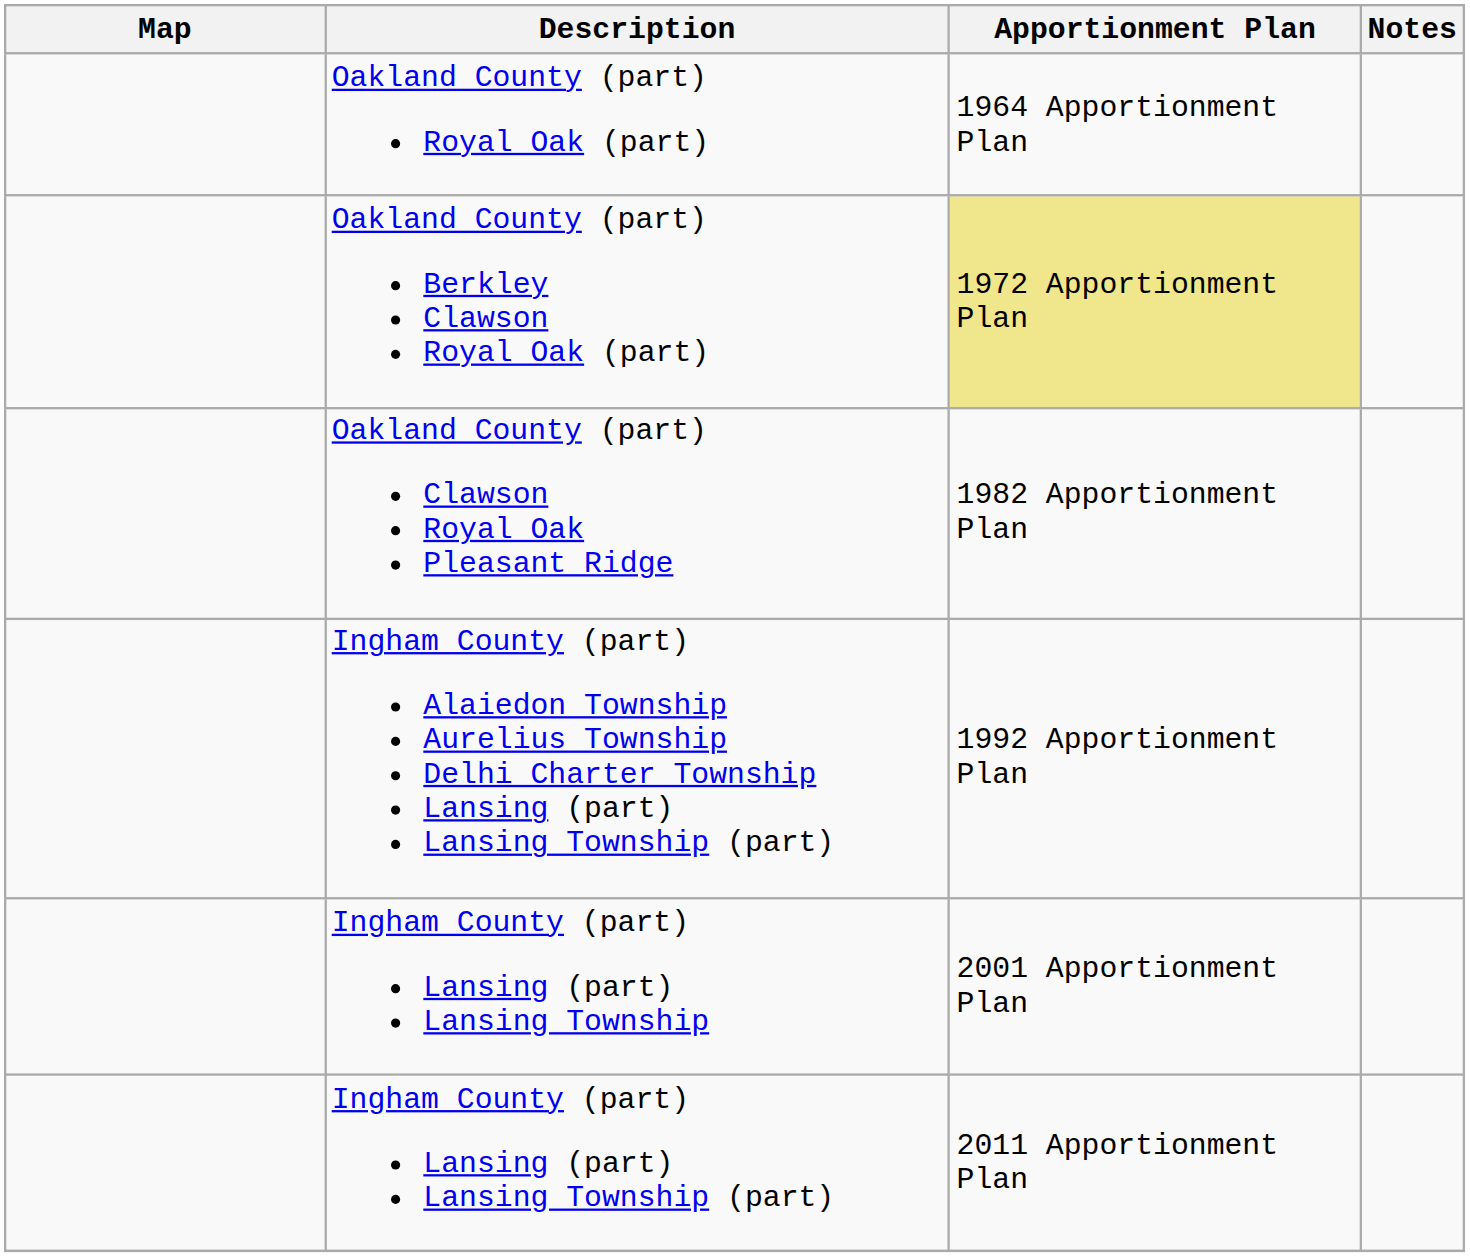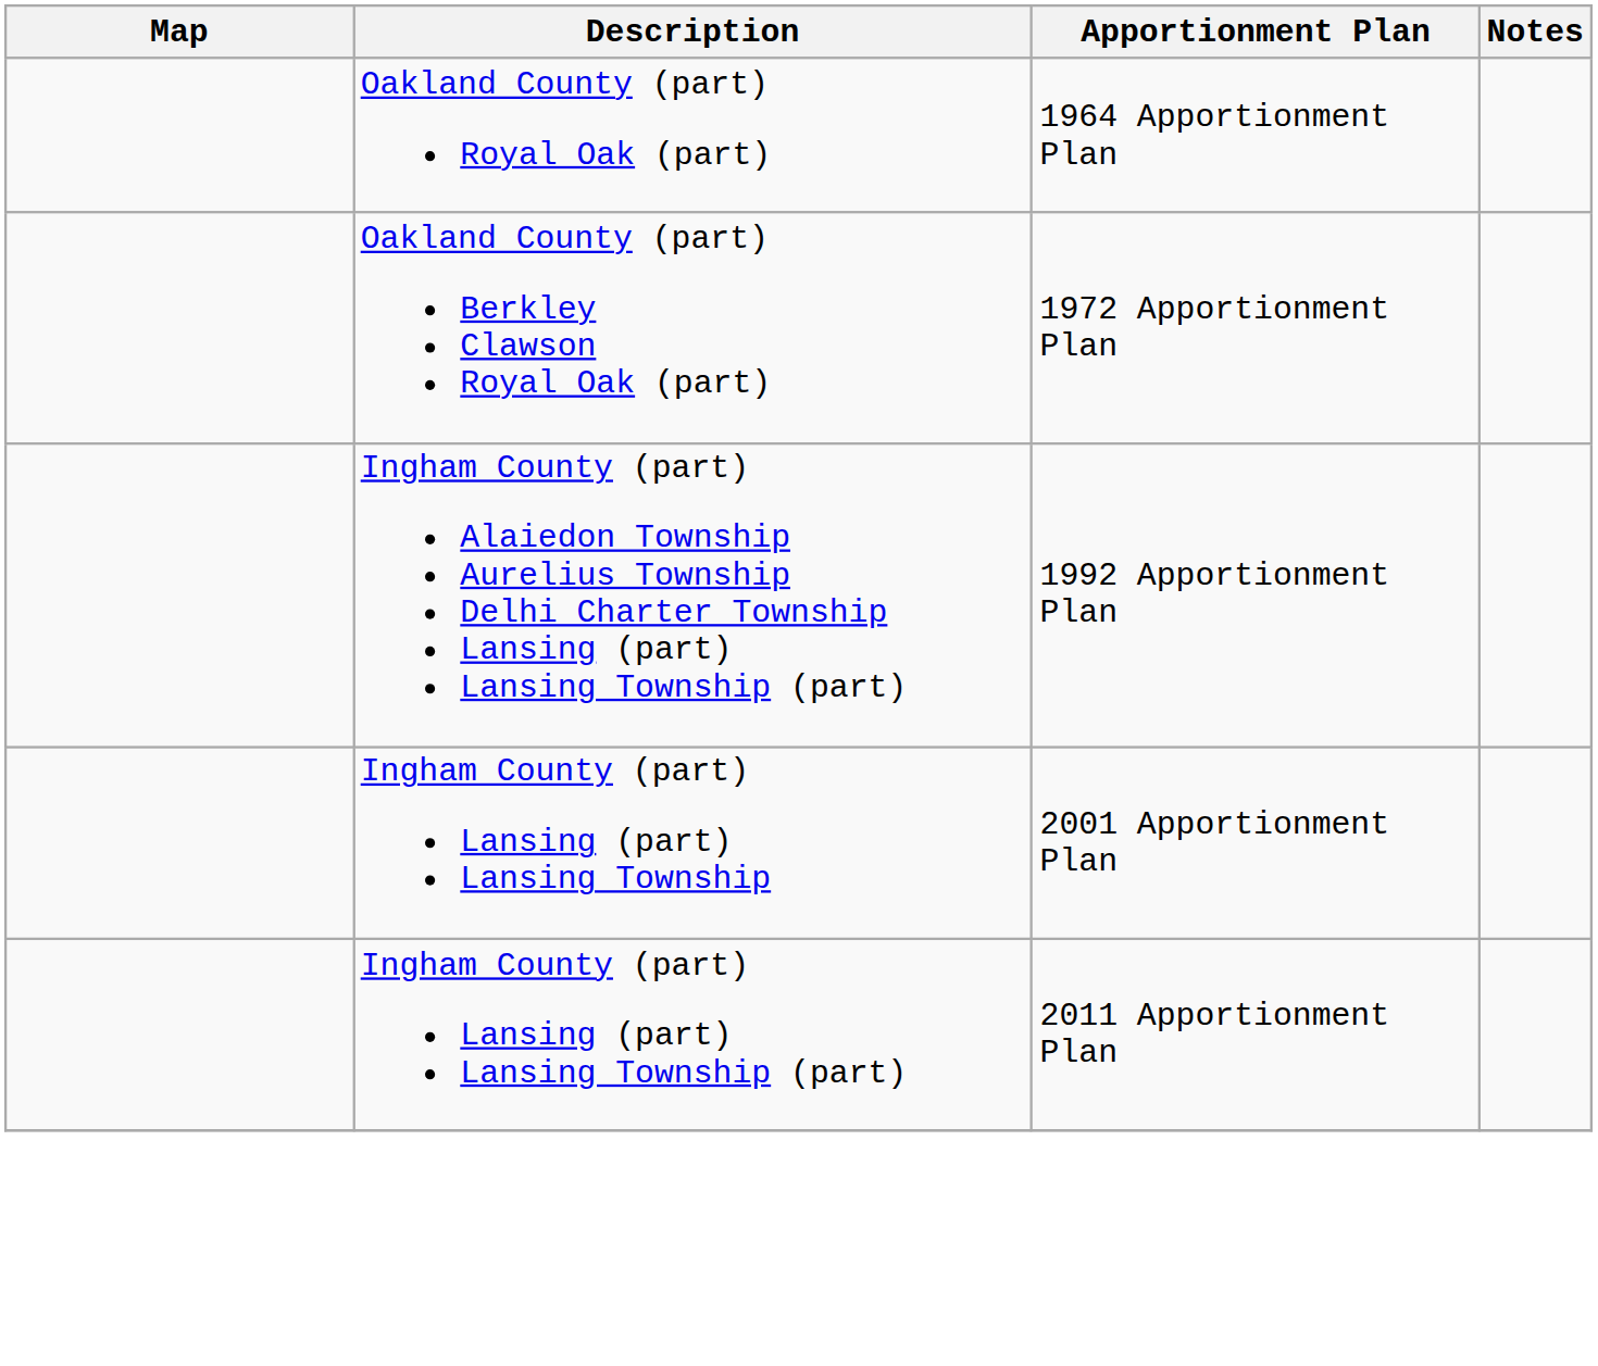Oakland County (part) Berkley Clawson Royal Oak (part) | Apportionment Plan: khaki background -> no background
- row: Oakland County (part) Clawson Royal Oak Pleasant Ridge | 1982 Apportionment Plan
